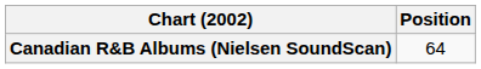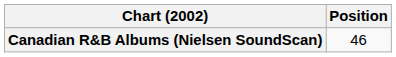Canadian R&B Albums (Nielsen SoundScan) | Position: 64 -> 46
